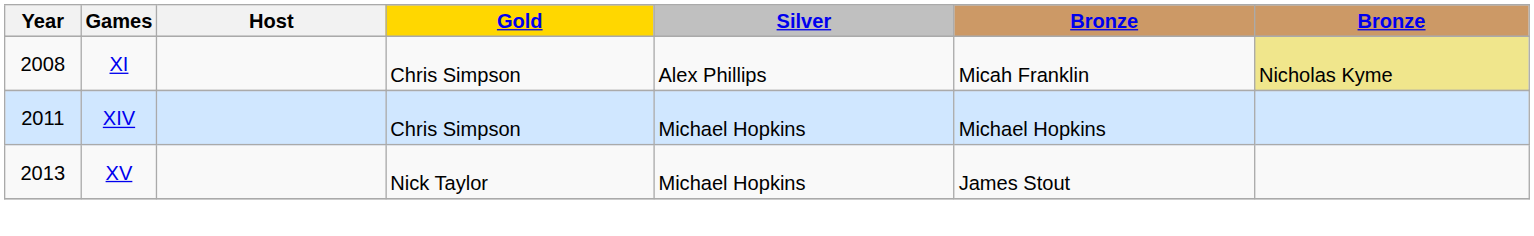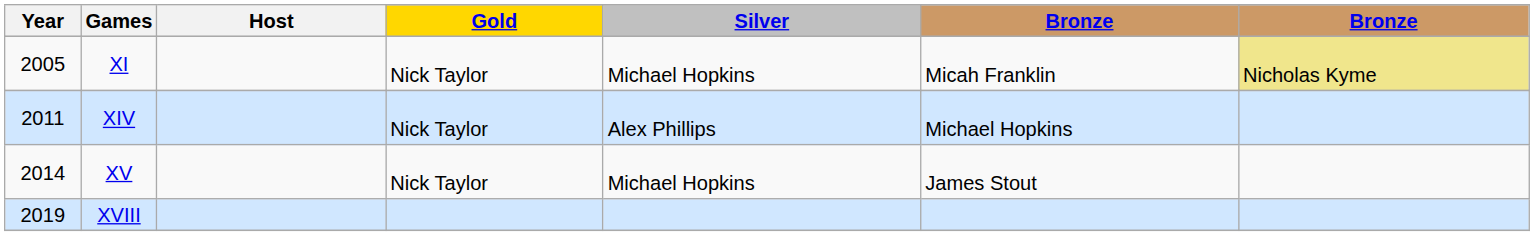XI | Year: 2008 -> 2005
XI | Gold: Chris Simpson -> Nick Taylor
XI | Silver: Alex Phillips -> Michael Hopkins
XIV | Gold: Chris Simpson -> Nick Taylor
XIV | Silver: Michael Hopkins -> Alex Phillips
XV | Year: 2013 -> 2014
+ row: 2019 | XVIII
